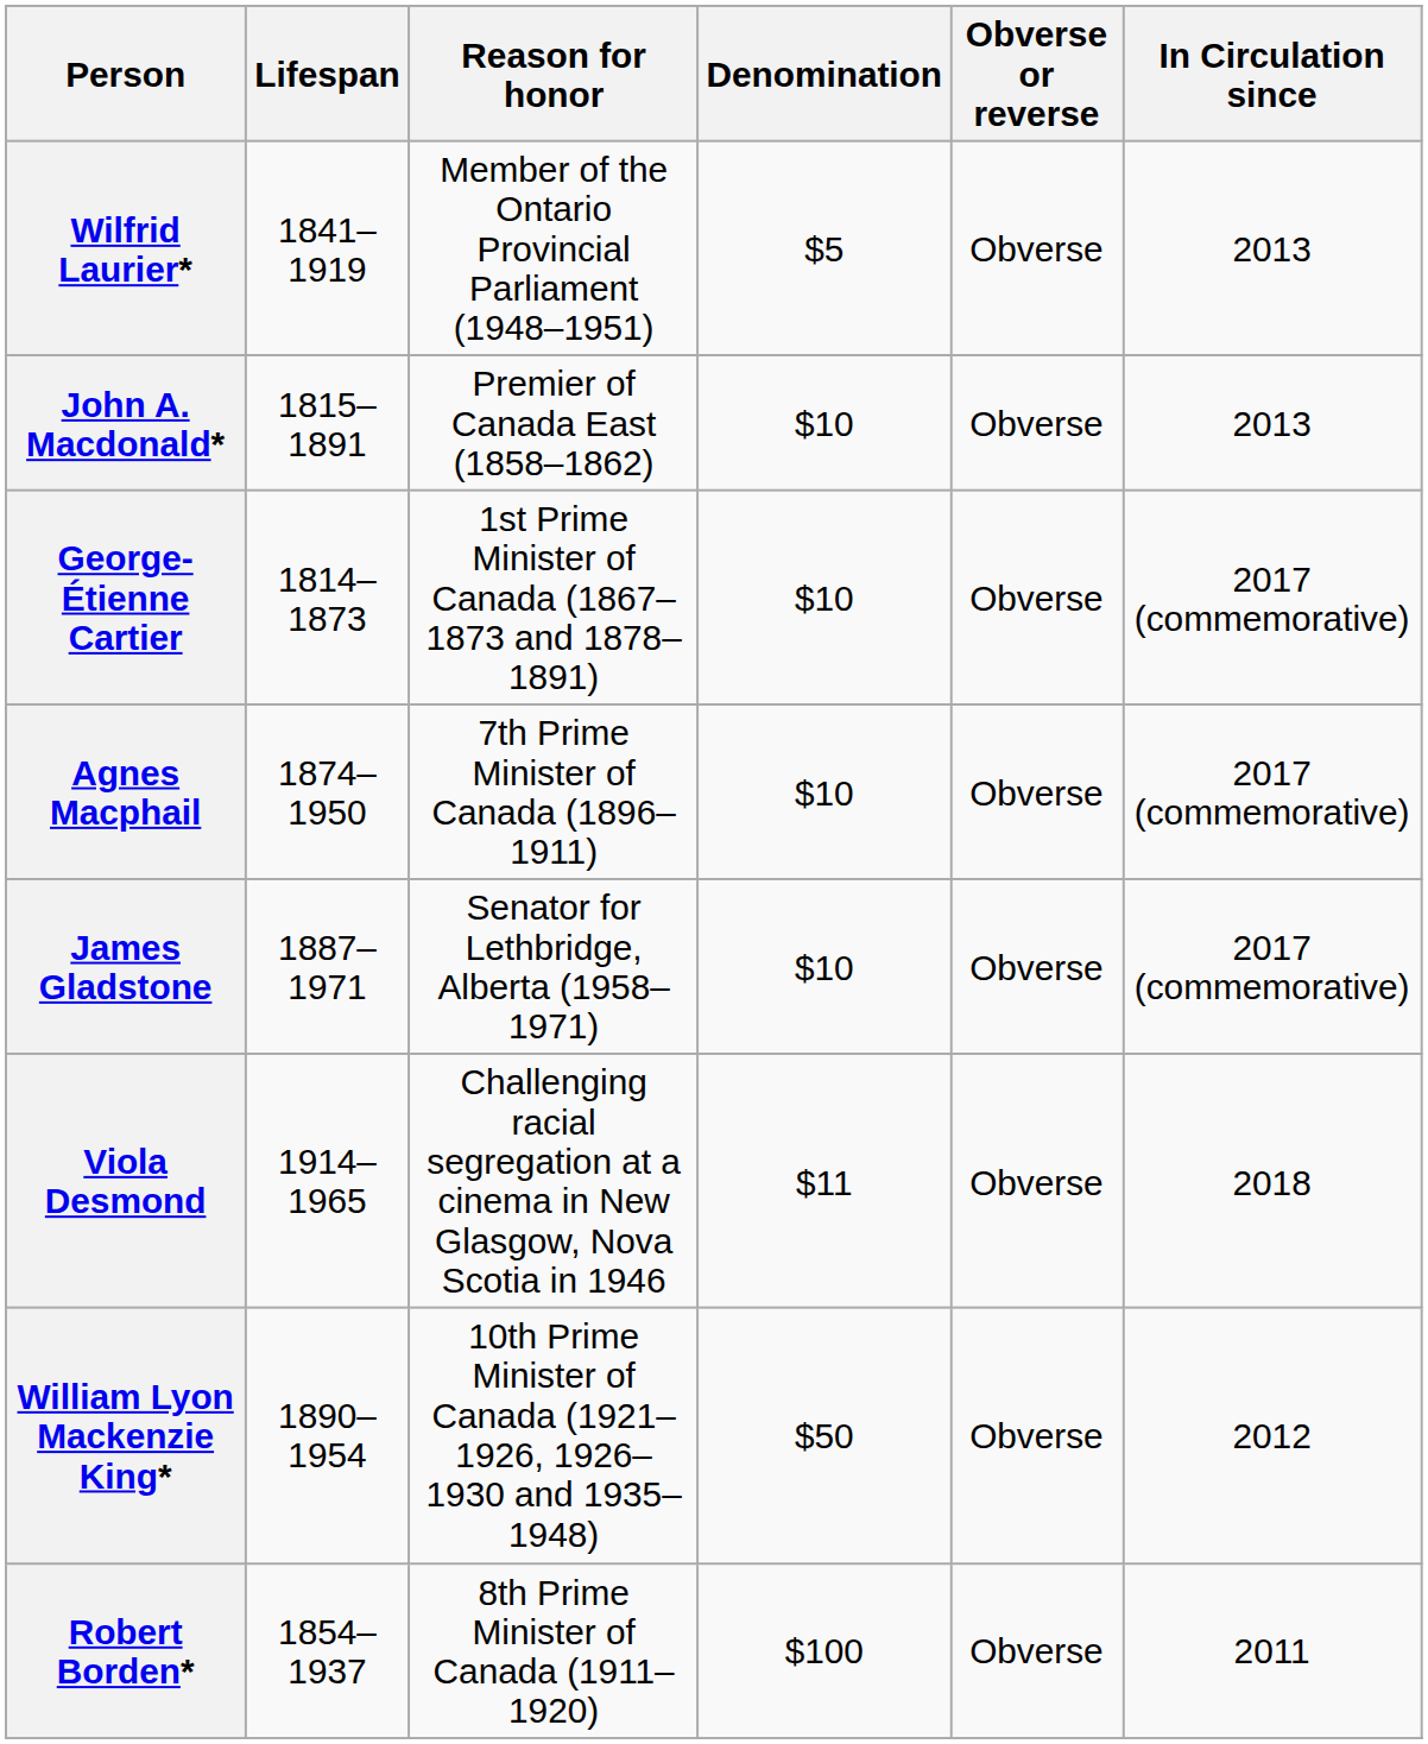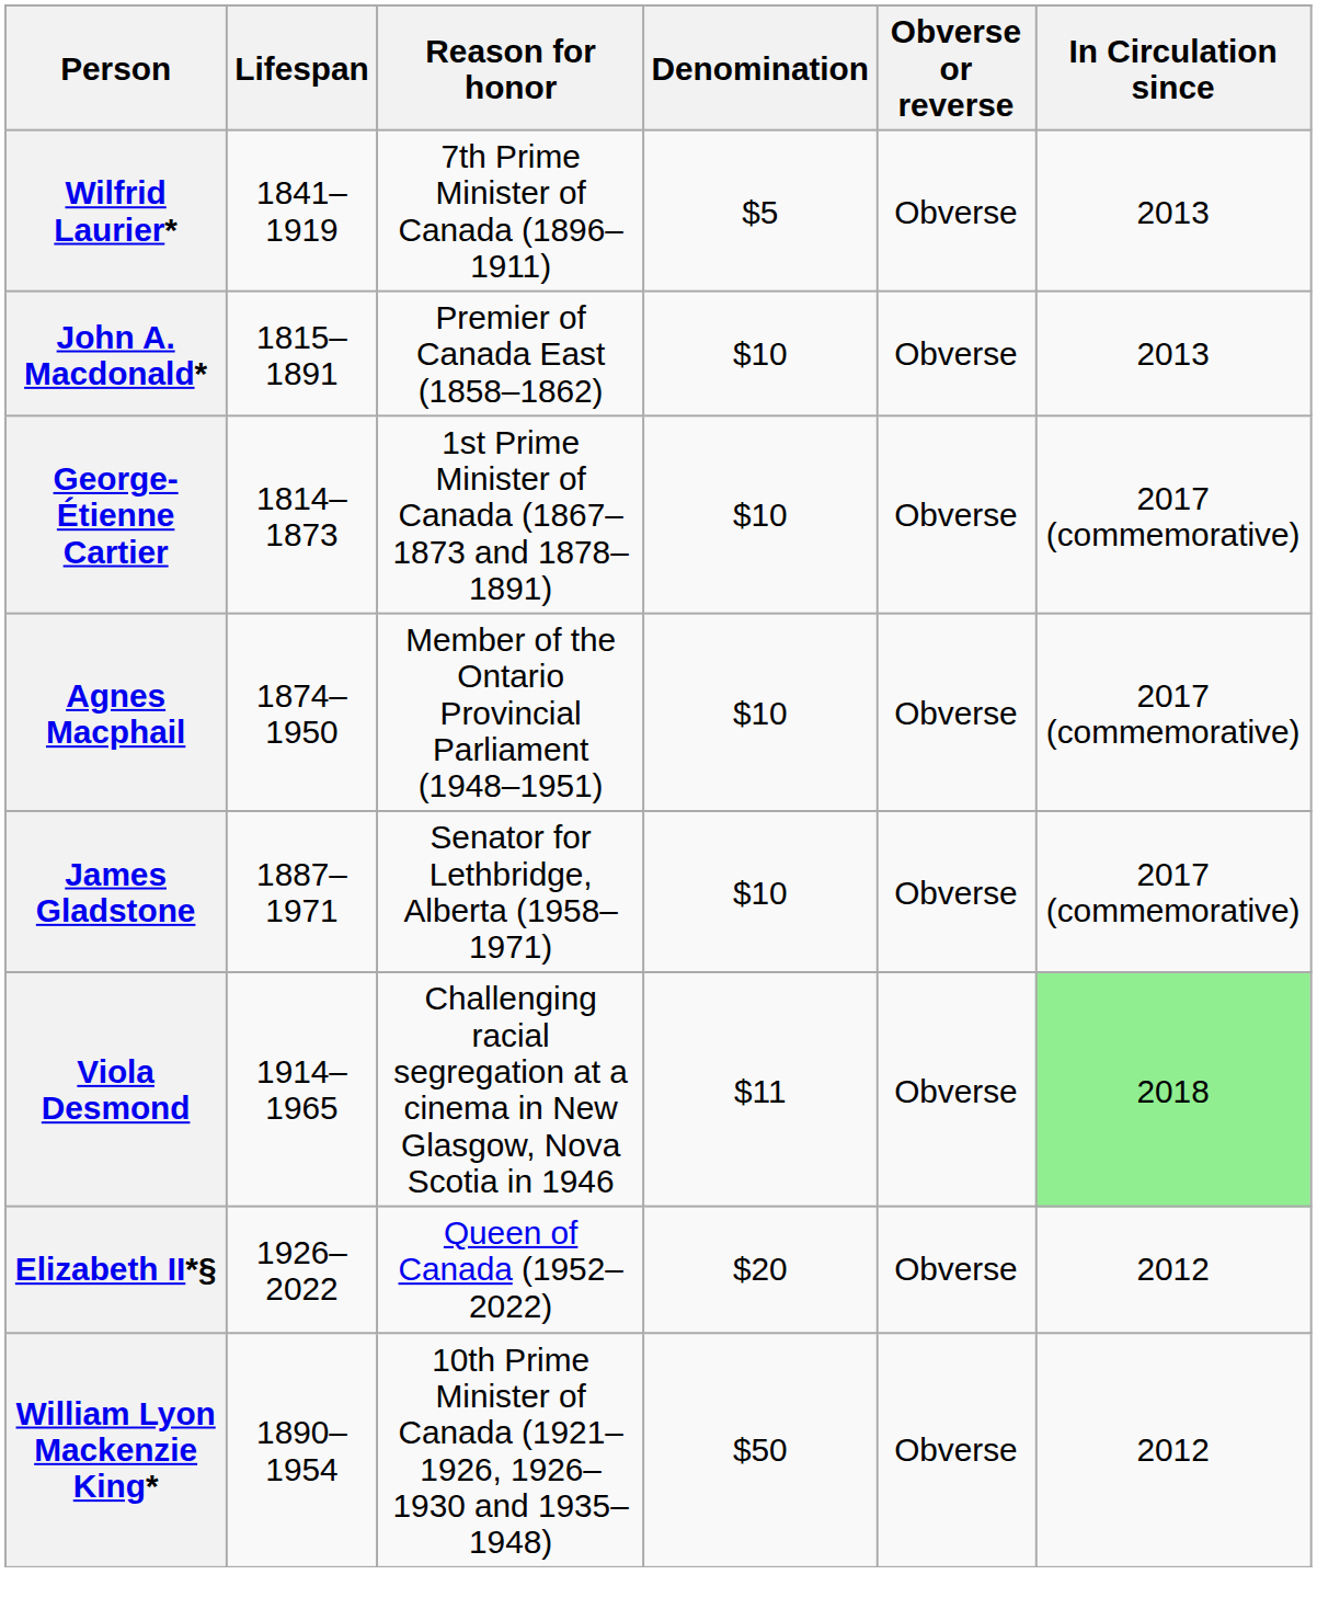Wilfrid Laurier* | Reason for honor: Member of the Ontario Provincial Parliament (1948–1951) -> 7th Prime Minister of Canada (1896–1911)
Agnes Macphail | Reason for honor: 7th Prime Minister of Canada (1896–1911) -> Member of the Ontario Provincial Parliament (1948–1951)
Viola Desmond | In Circulation since: no background -> lightgreen background
+ row: Elizabeth II*§ | 1926–2022 | Queen of Canada (1952–2022) | $20 | Obverse | 2012
- row: Robert Borden* | 1854–1937 | 8th Prime Minister of Canada (1911–1920) | $100 | Obverse | 2011
